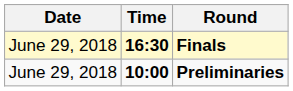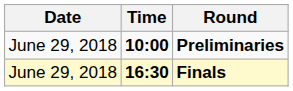rows swapped: Preliminaries <-> Finals
